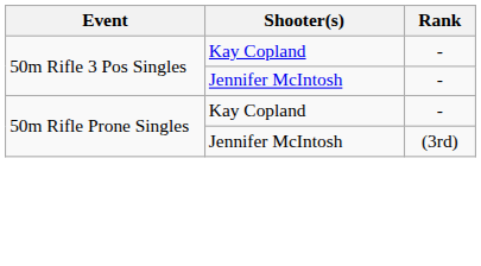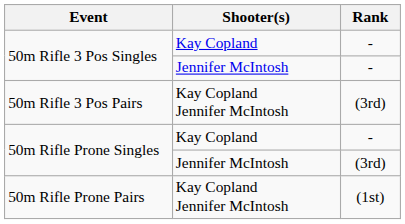+ row: 50m Rifle 3 Pos Pairs | Kay Copland Jennifer McIntosh | (3rd)
+ row: 50m Rifle Prone Pairs | Kay Copland Jennifer McIntosh | (1st)
